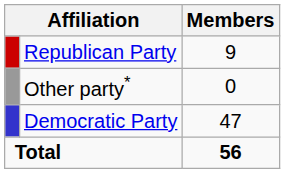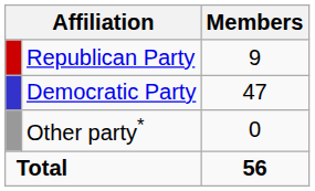rows swapped: Democratic Party <-> Other party*
